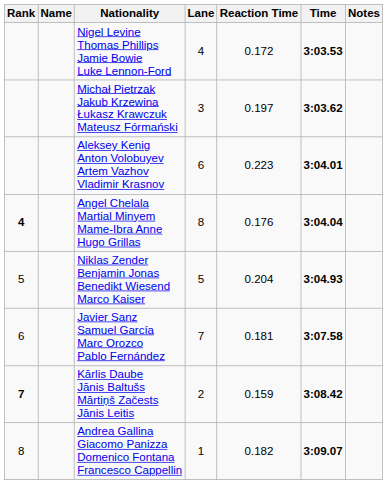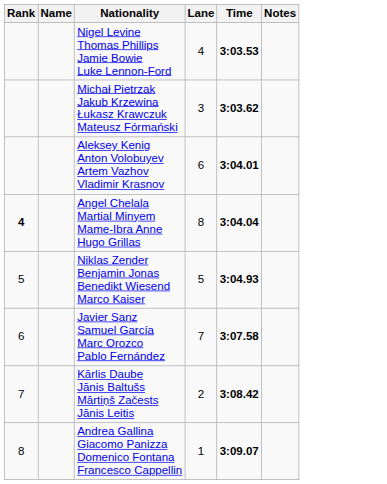- column: Reaction Time | 0.172 | 0.197 | 0.223 | 0.176 | 0.204 | 0.181 | 0.159 | 0.182
Kārlis Daube Jānis Baltušs Mārtiņš Začests Jānis Leitis | Rank: bold -> normal
